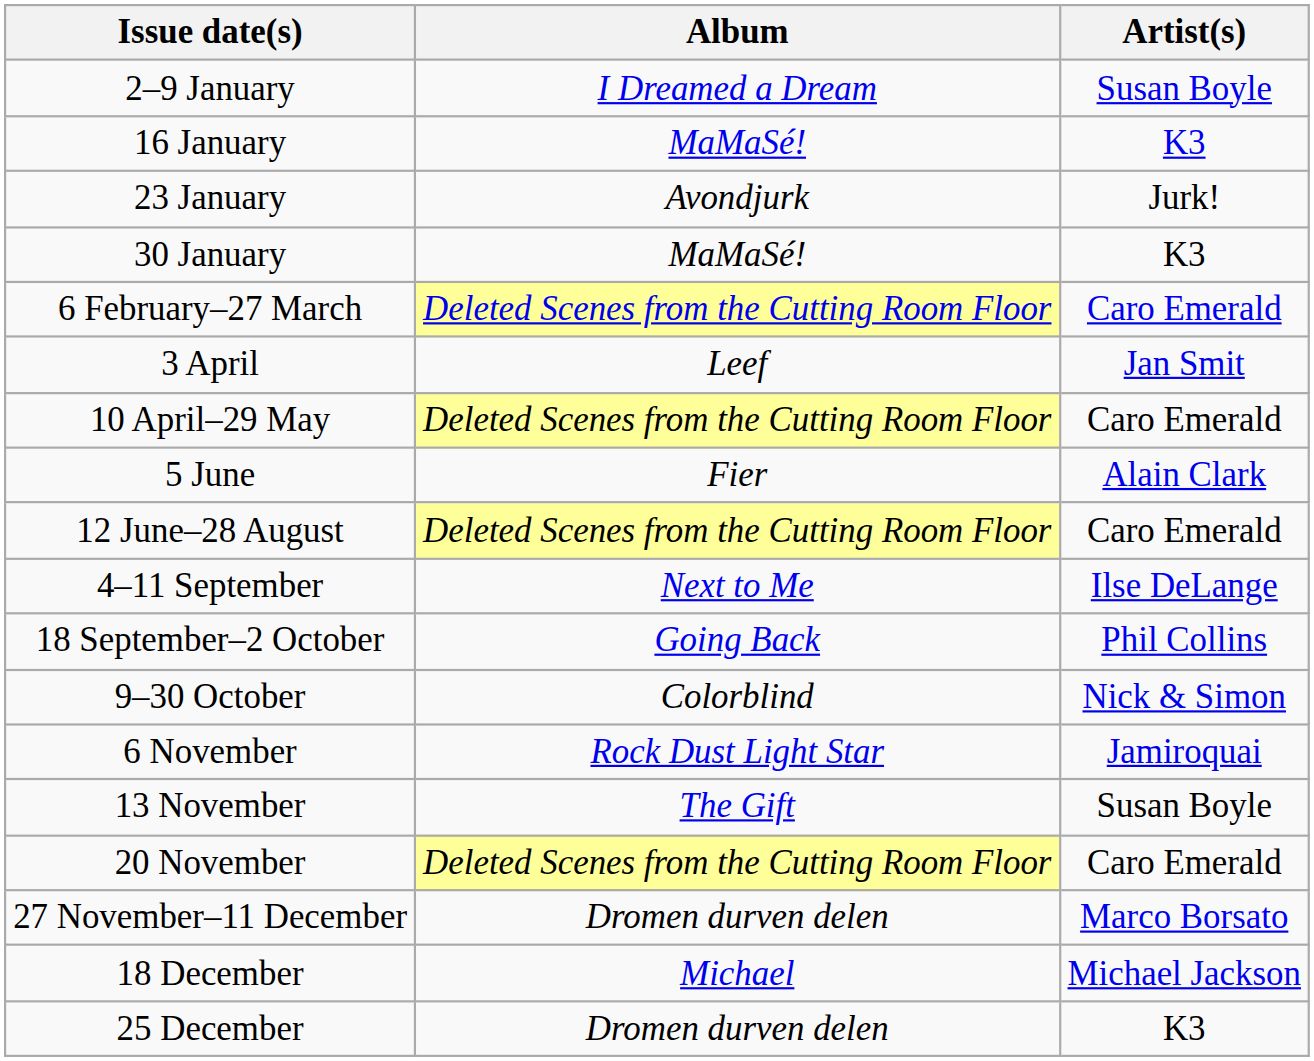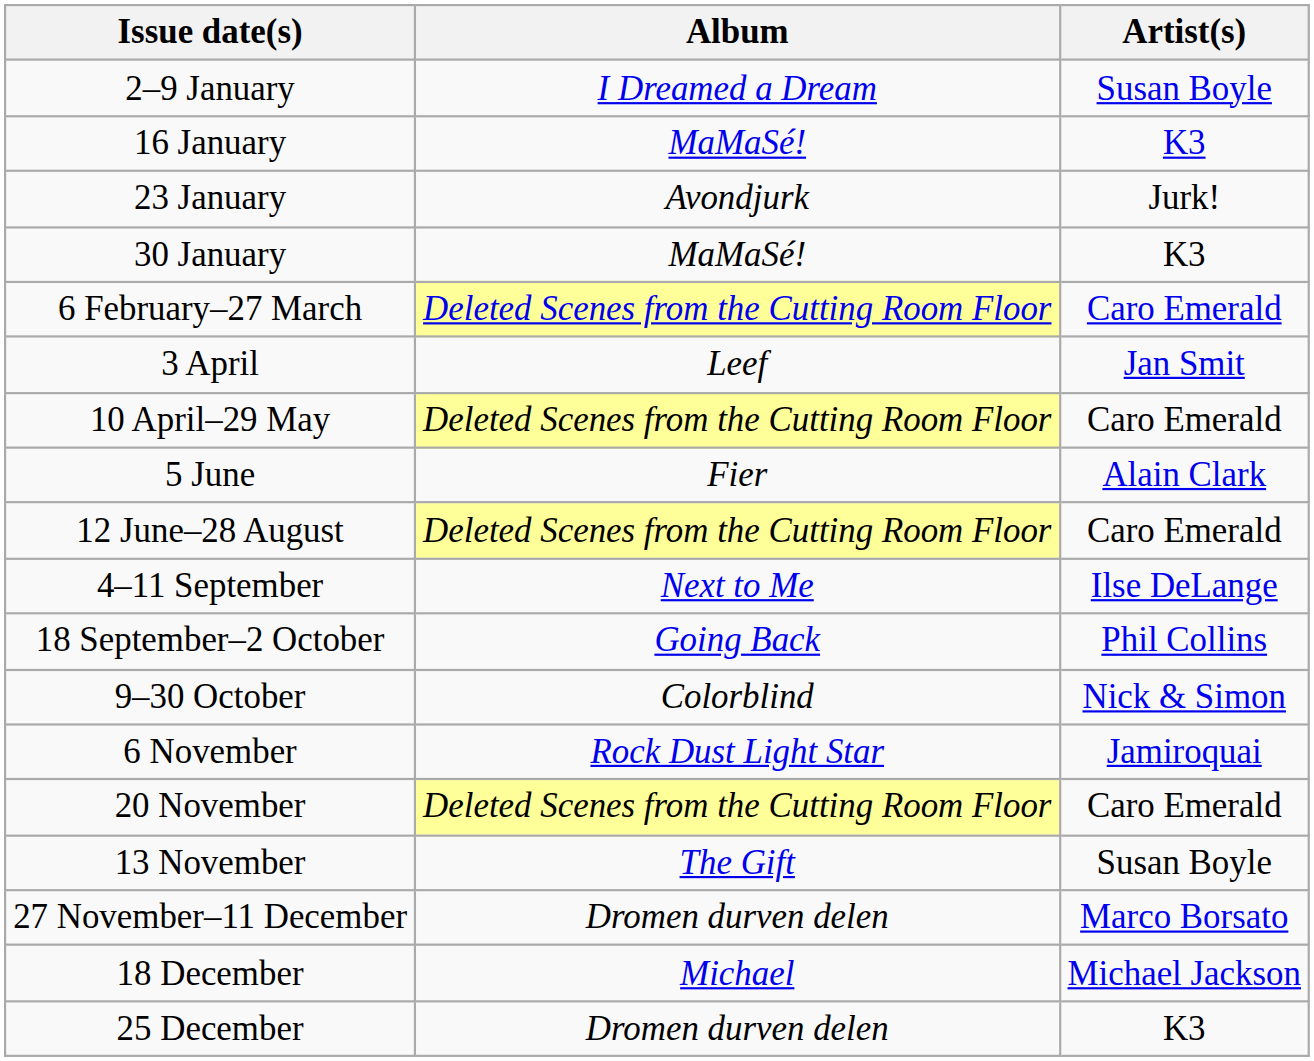rows swapped: 13 November <-> 20 November
